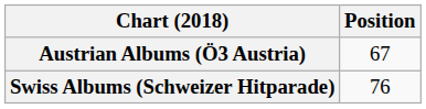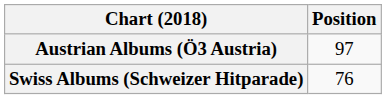Austrian Albums (Ö3 Austria) | Position: 67 -> 97
